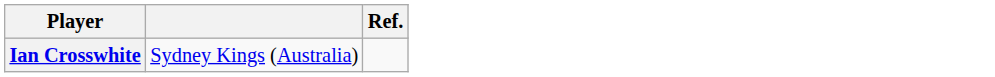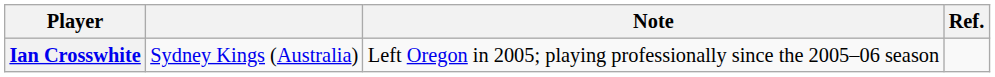+ column: Note | Left Oregon in 2005; playing professionally since the 2005–06 season
